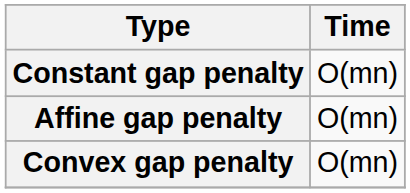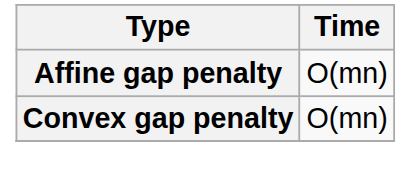- row: Constant gap penalty | O(mn)
